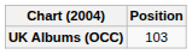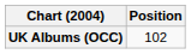UK Albums (OCC) | Position: 103 -> 102
